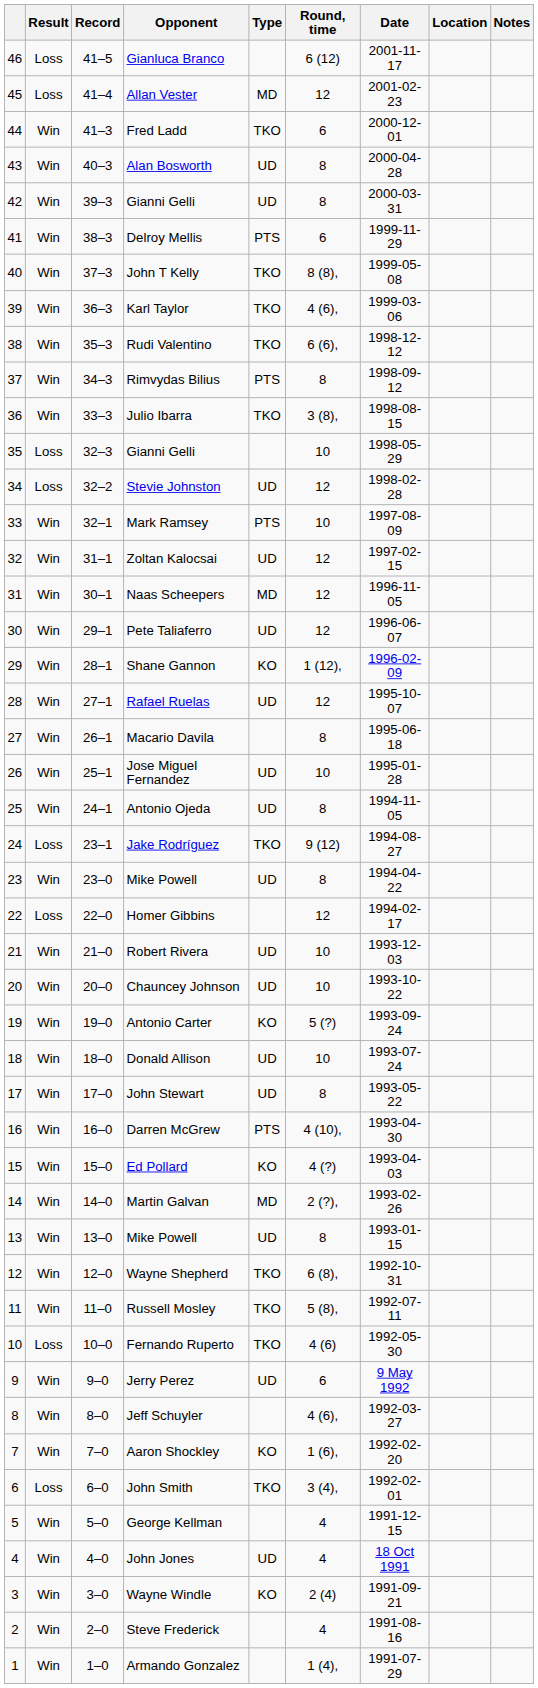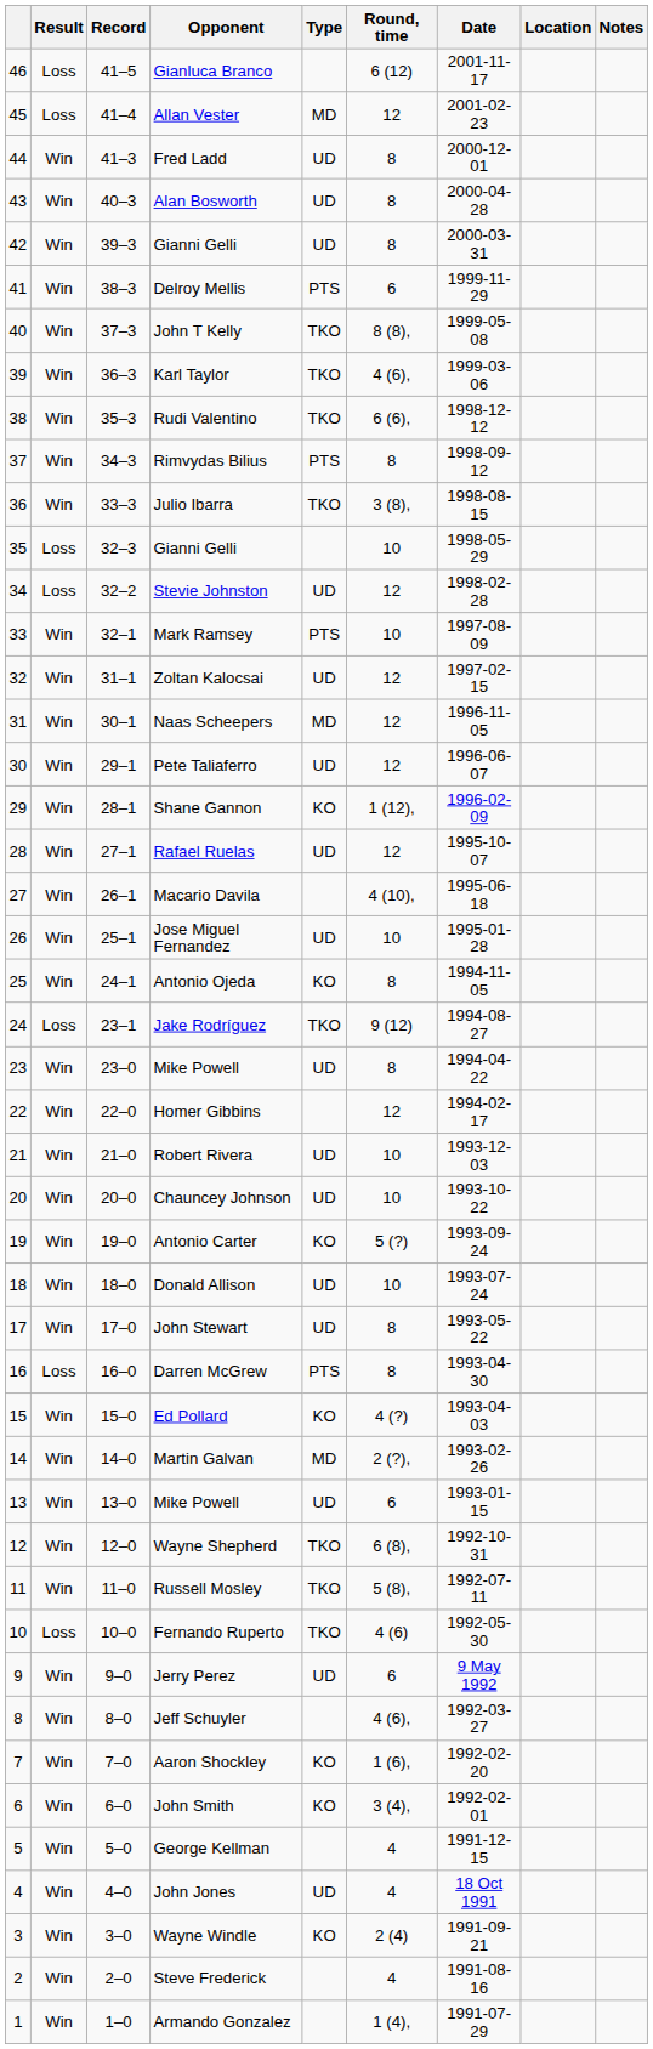Fred Ladd | Type: TKO -> UD
Fred Ladd | Round, time: 6 -> 8
Macario Davila | Round, time: 8 -> 4 (10),
Antonio Ojeda | Type: UD -> KO
Homer Gibbins | Result: Loss -> Win
Darren McGrew | Result: Win -> Loss
Darren McGrew | Round, time: 4 (10), -> 8
13 / Mike Powell | Round, time: 8 -> 6
John Smith | Result: Loss -> Win
John Smith | Type: TKO -> KO
